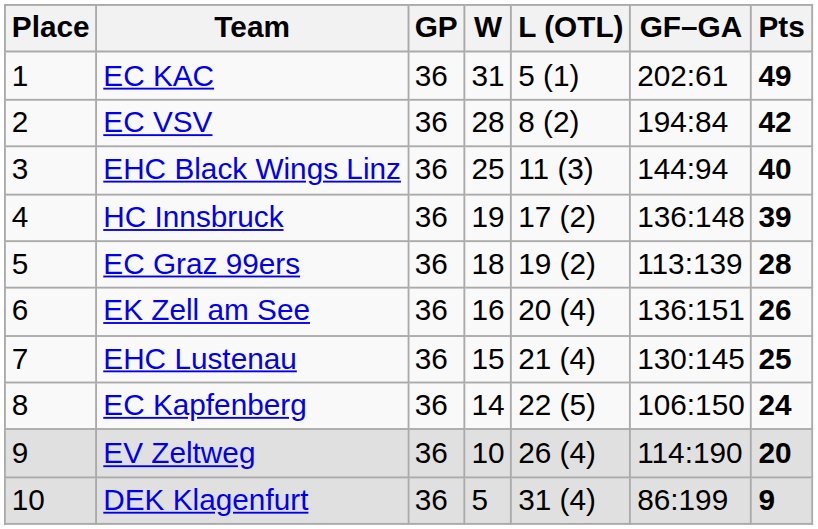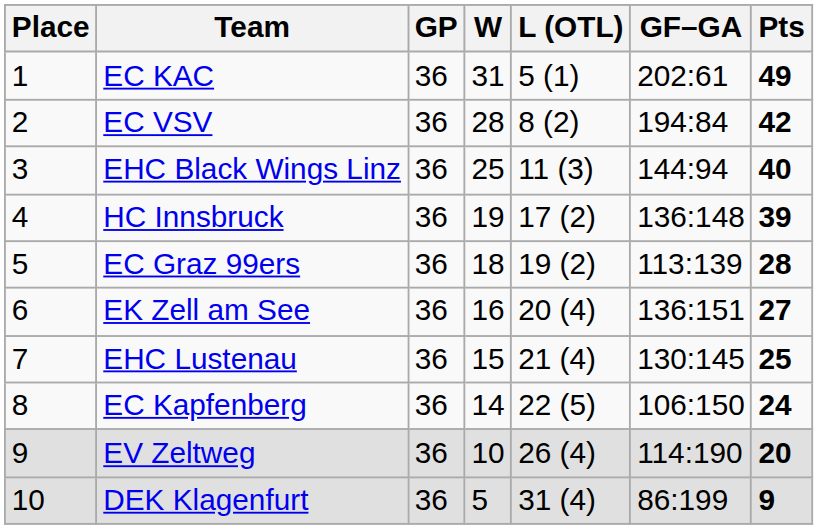EK Zell am See | Pts: 26 -> 27
